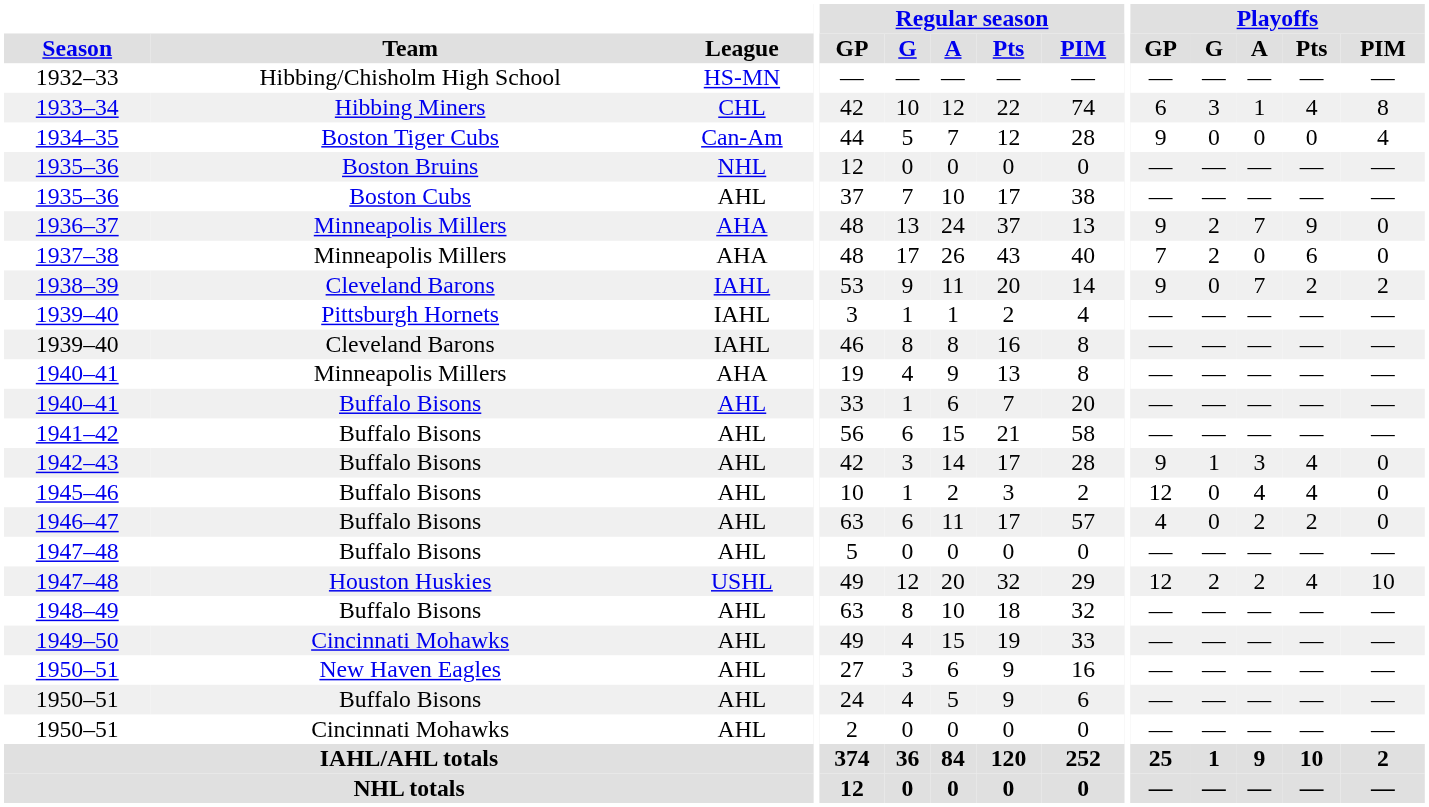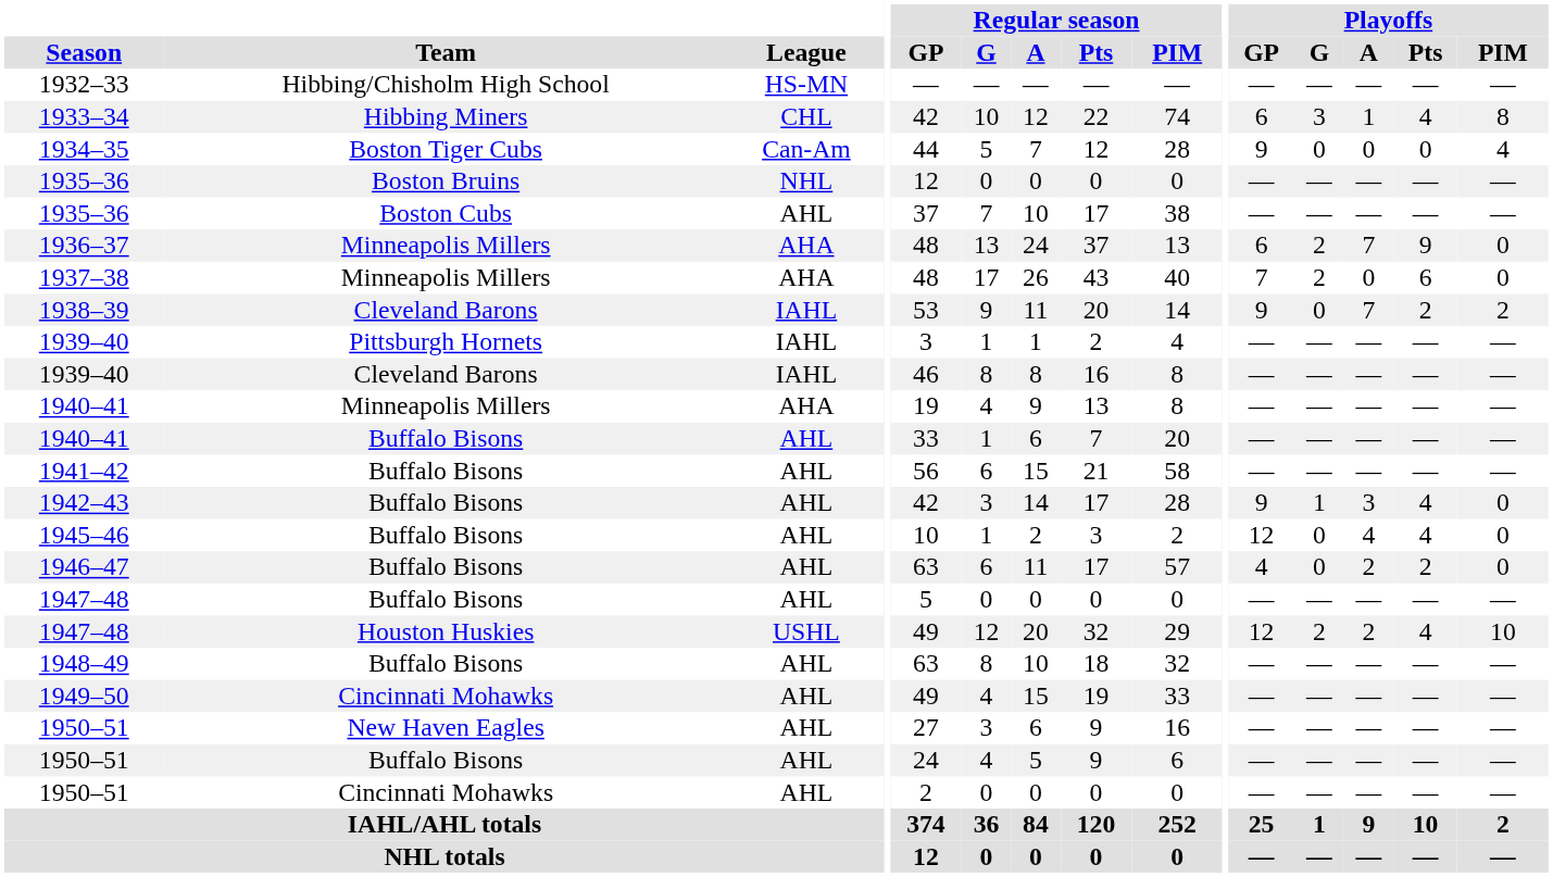1936–37 | Playoffs / GP: 9 -> 6
